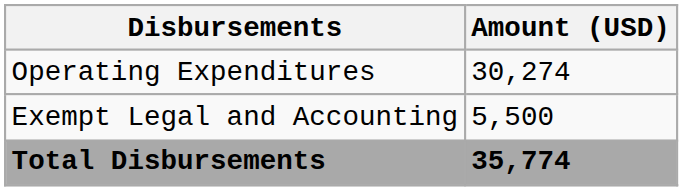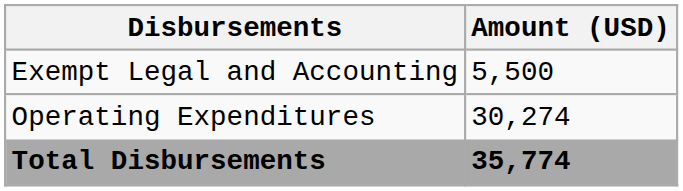rows swapped: Operating Expenditures <-> Exempt Legal and Accounting
